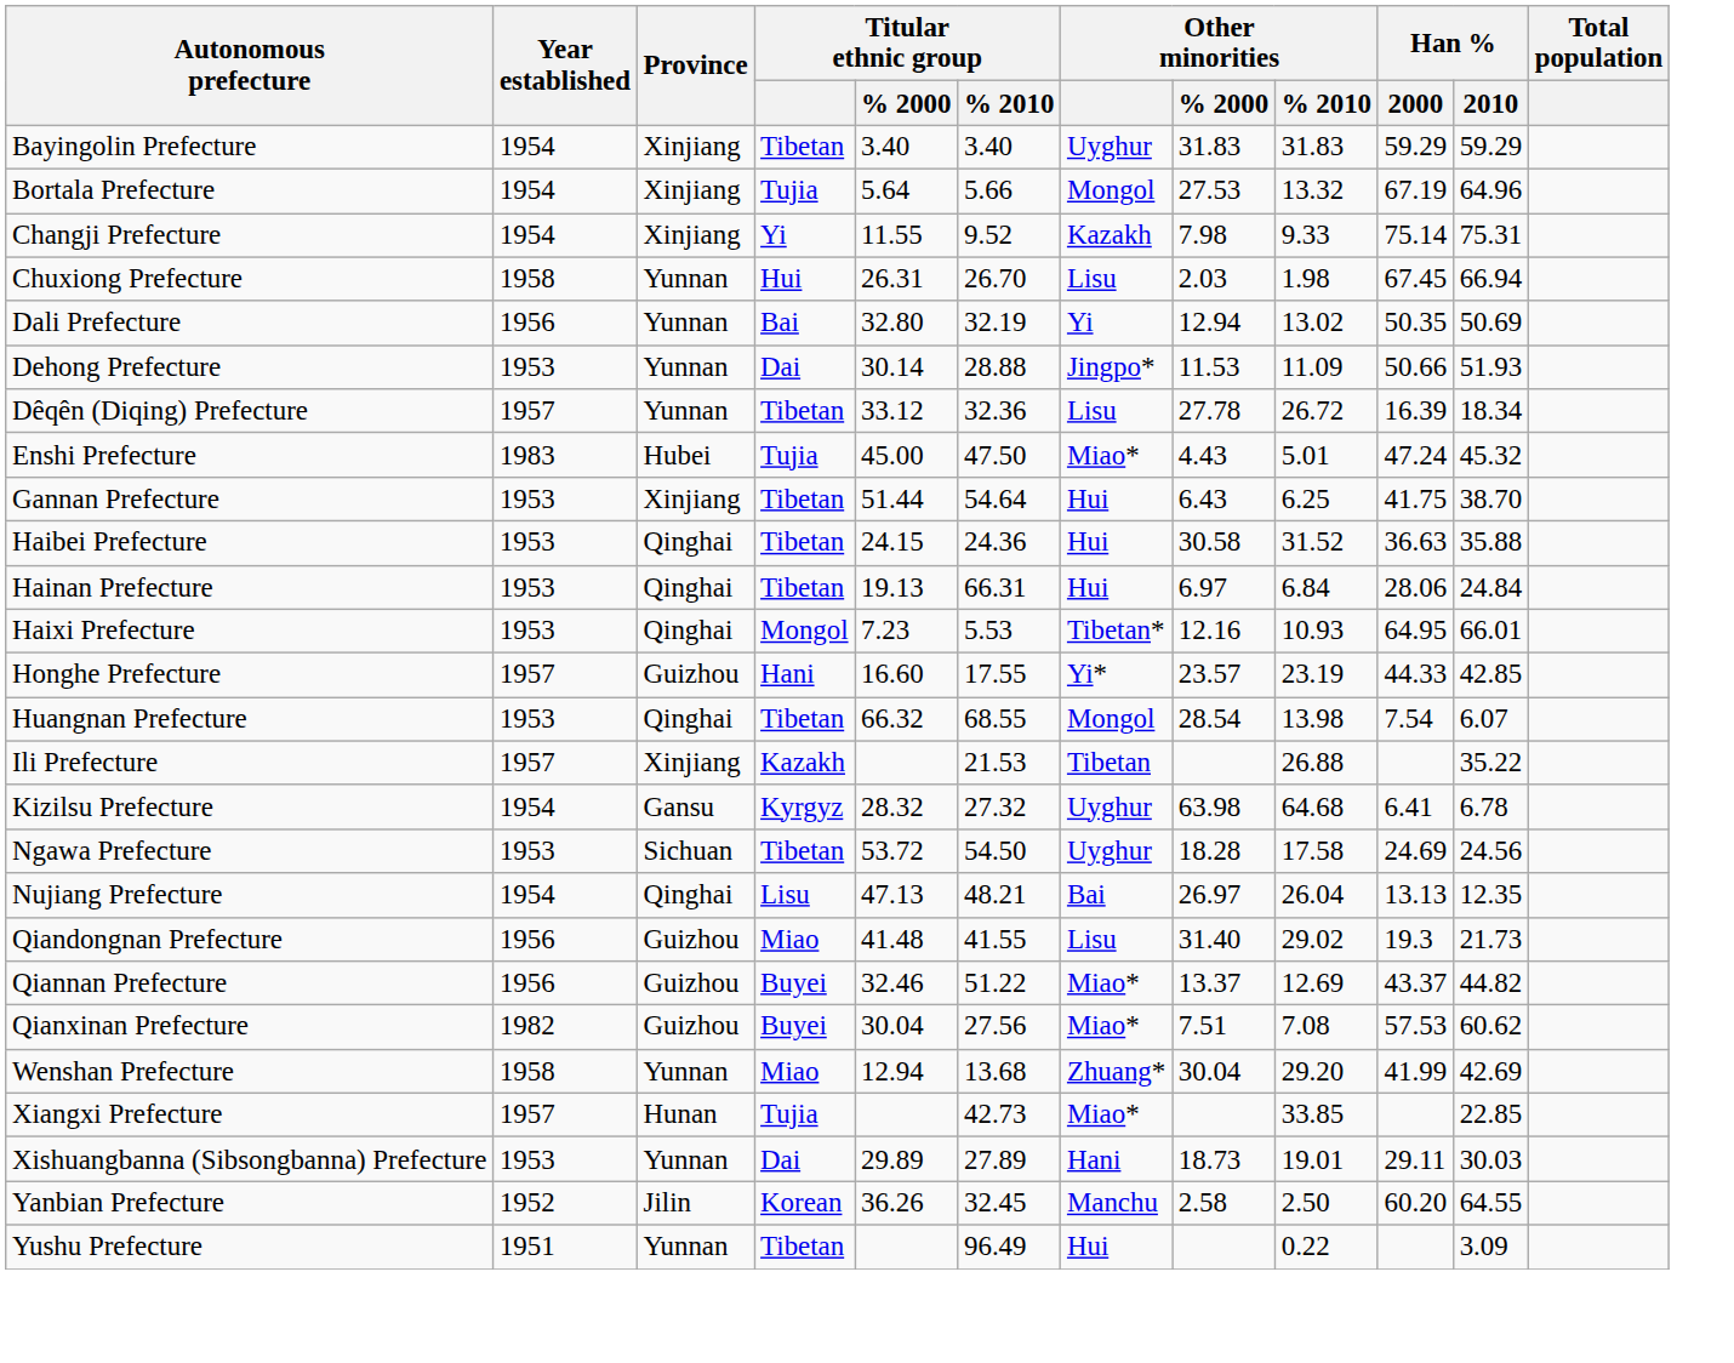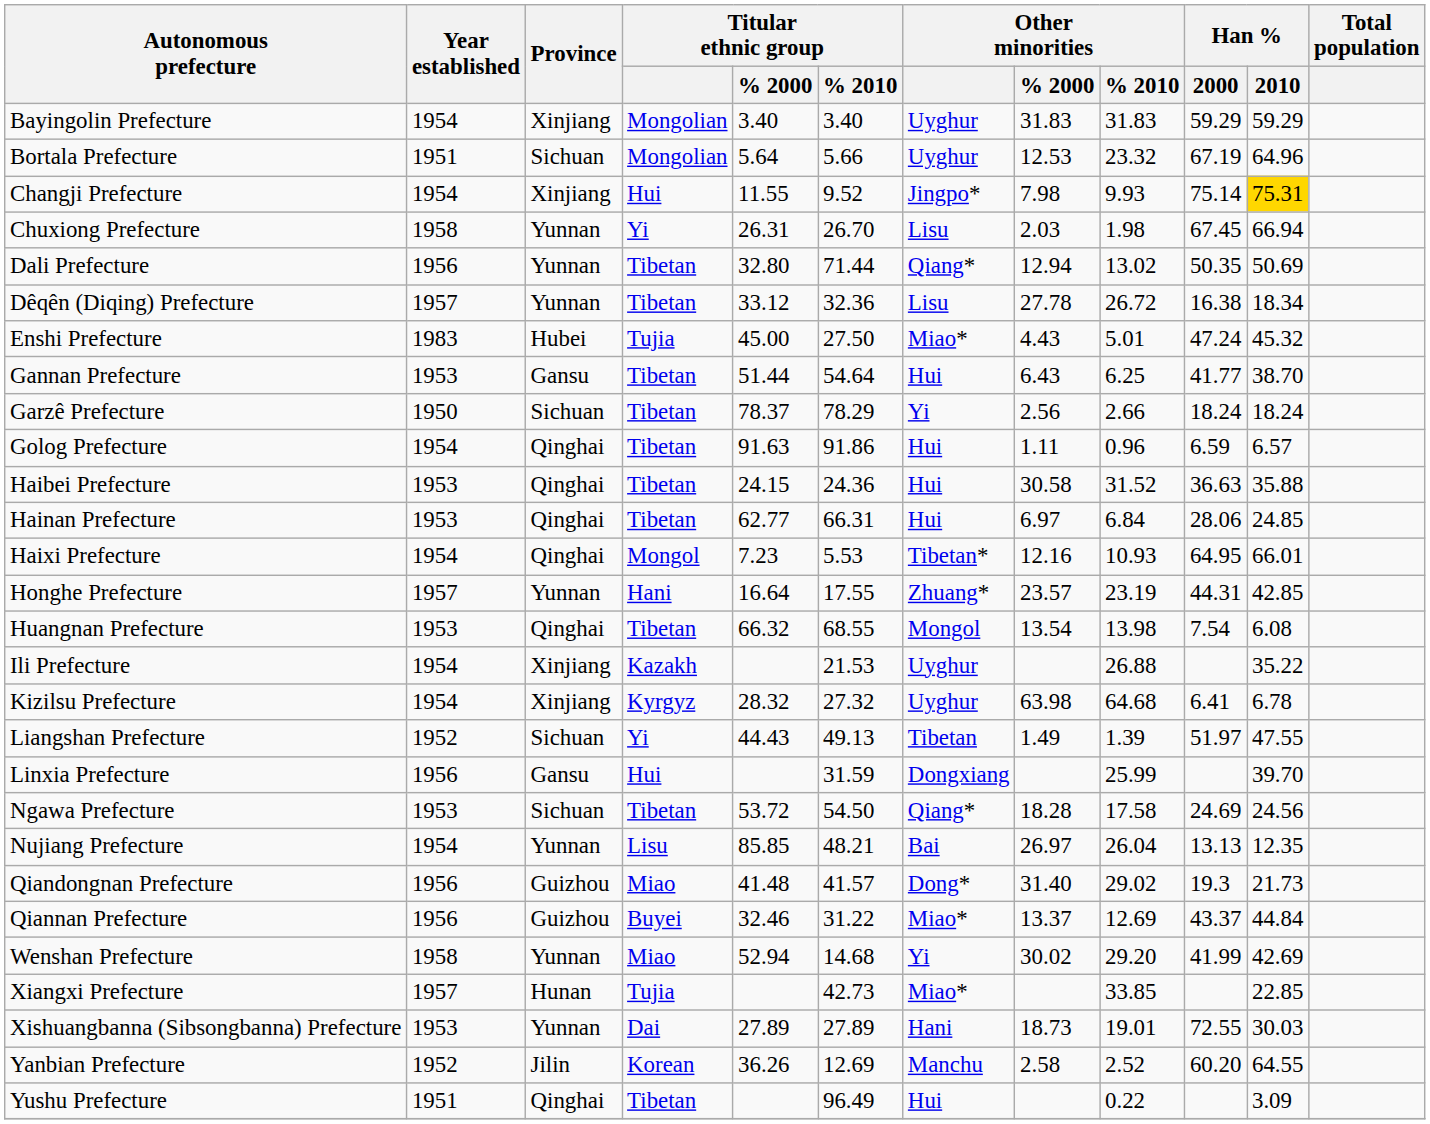Bayingolin Prefecture | Titular ethnic group: Tibetan -> Mongolian
Bortala Prefecture | Year established: 1954 -> 1951
Bortala Prefecture | Province: Xinjiang -> Sichuan
Bortala Prefecture | Titular ethnic group: Tujia -> Mongolian
Bortala Prefecture | Other minorities: Mongol -> Uyghur
Bortala Prefecture | Other minorities / % 2000: 27.53 -> 12.53
Bortala Prefecture | Other minorities / % 2010: 13.32 -> 23.32
Changji Prefecture | Titular ethnic group: Yi -> Hui
Changji Prefecture | Other minorities: Kazakh -> Jingpo*
Changji Prefecture | Other minorities / % 2010: 9.33 -> 9.93
Changji Prefecture | Han % / 2010: no background -> gold background
Chuxiong Prefecture | Titular ethnic group: Hui -> Yi
Dali Prefecture | Titular ethnic group: Bai -> Tibetan
Dali Prefecture | Titular ethnic group / % 2010: 32.19 -> 71.44
Dali Prefecture | Other minorities: Yi -> Qiang*
- row: Dehong Prefecture | 1953 | Yunnan | Dai | 30.14 | 28.88 | Jingpo* | 11.53 | 11.09 | 50.66 | 51.93
Dêqên (Diqing) Prefecture | Han % / 2000: 16.39 -> 16.38
Enshi Prefecture | Titular ethnic group / % 2010: 47.50 -> 27.50
Gannan Prefecture | Province: Xinjiang -> Gansu
Gannan Prefecture | Han % / 2000: 41.75 -> 41.77
+ row: Garzê Prefecture | 1950 | Sichuan | Tibetan | 78.37 | 78.29 | Yi | 2.56 | 2.66 | 18.24 | 18.24
+ row: Golog Prefecture | 1954 | Qinghai | Tibetan | 91.63 | 91.86 | Hui | 1.11 | 0.96 | 6.59 | 6.57
Hainan Prefecture | Titular ethnic group / % 2000: 19.13 -> 62.77
Hainan Prefecture | Han % / 2010: 24.84 -> 24.85
Haixi Prefecture | Year established: 1953 -> 1954
Honghe Prefecture | Province: Guizhou -> Yunnan
Honghe Prefecture | Titular ethnic group / % 2000: 16.60 -> 16.64
Honghe Prefecture | Other minorities: Yi* -> Zhuang*
Honghe Prefecture | Han % / 2000: 44.33 -> 44.31
Huangnan Prefecture | Other minorities / % 2000: 28.54 -> 13.54
Huangnan Prefecture | Han % / 2010: 6.07 -> 6.08
Ili Prefecture | Year established: 1957 -> 1954
Ili Prefecture | Other minorities: Tibetan -> Uyghur
Kizilsu Prefecture | Province: Gansu -> Xinjiang
+ row: Liangshan Prefecture | 1952 | Sichuan | Yi | 44.43 | 49.13 | Tibetan | 1.49 | 1.39 | 51.97 | 47.55
+ row: Linxia Prefecture | 1956 | Gansu | Hui | 31.59 | Dongxiang | 25.99 | 39.70
Ngawa Prefecture | Other minorities: Uyghur -> Qiang*
Nujiang Prefecture | Province: Qinghai -> Yunnan
Nujiang Prefecture | Titular ethnic group / % 2000: 47.13 -> 85.85
Qiandongnan Prefecture | Titular ethnic group / % 2010: 41.55 -> 41.57
Qiandongnan Prefecture | Other minorities: Lisu -> Dong*
Qiannan Prefecture | Titular ethnic group / % 2010: 51.22 -> 31.22
Qiannan Prefecture | Han % / 2010: 44.82 -> 44.84
- row: Qianxinan Prefecture | 1982 | Guizhou | Buyei | 30.04 | 27.56 | Miao* | 7.51 | 7.08 | 57.53 | 60.62
Wenshan Prefecture | Titular ethnic group / % 2000: 12.94 -> 52.94
Wenshan Prefecture | Titular ethnic group / % 2010: 13.68 -> 14.68
Wenshan Prefecture | Other minorities: Zhuang* -> Yi
Wenshan Prefecture | Other minorities / % 2000: 30.04 -> 30.02
Xishuangbanna (Sibsongbanna) Prefecture | Titular ethnic group / % 2000: 29.89 -> 27.89
Xishuangbanna (Sibsongbanna) Prefecture | Han % / 2000: 29.11 -> 72.55
Yanbian Prefecture | Titular ethnic group / % 2010: 32.45 -> 12.69
Yanbian Prefecture | Other minorities / % 2010: 2.50 -> 2.52
Yushu Prefecture | Province: Yunnan -> Qinghai
